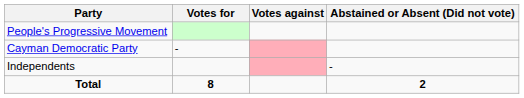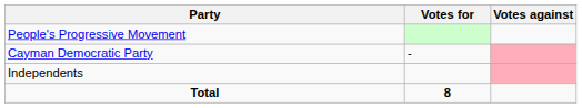- column: Abstained or Absent (Did not vote) | - | 2
